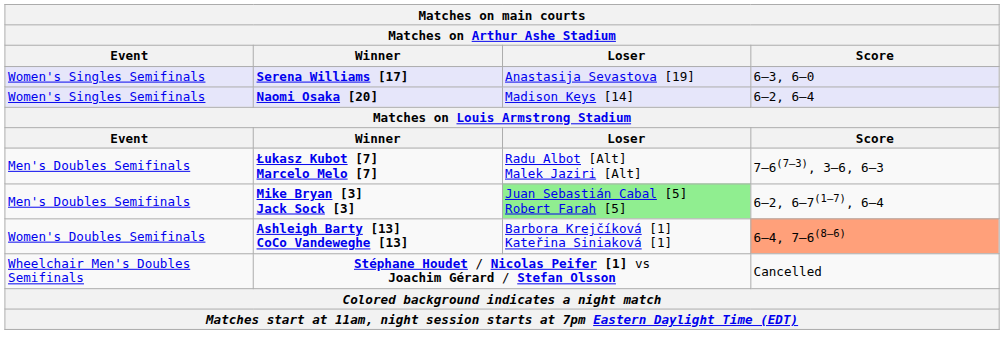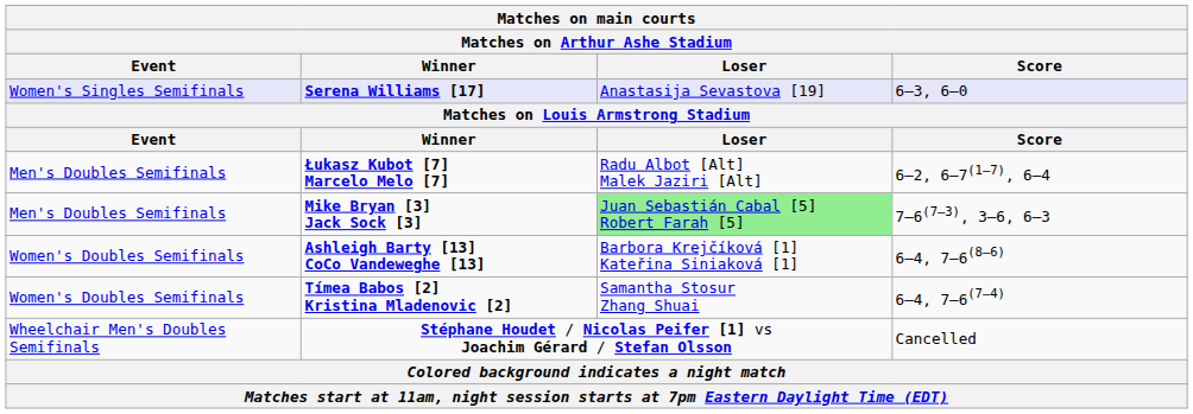- row: Women's Singles Semifinals | Naomi Osaka [20] | Madison Keys [14] | 6–2, 6–4
Łukasz Kubot [7] Marcelo Melo [7] | Score: 7–6(7–3), 3–6, 6–3 -> 6–2, 6–7(1–7), 6–4
Mike Bryan [3] Jack Sock [3] | Score: 6–2, 6–7(1–7), 6–4 -> 7–6(7–3), 3–6, 6–3
Ashleigh Barty [13] CoCo Vandeweghe [13] | Score: lightsalmon background -> no background
+ row: Women's Doubles Semifinals | Tímea Babos [2] Kristina Mladenovic [2] | Samantha Stosur Zhang Shuai | 6–4, 7–6(7–4)
